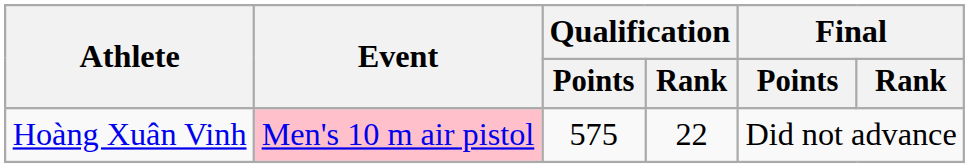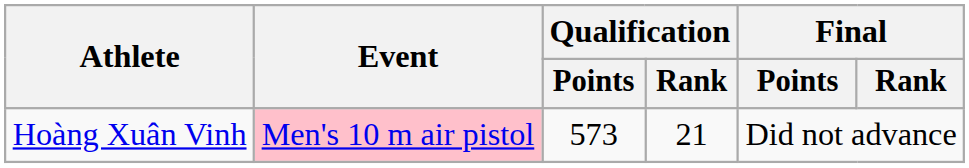Hoàng Xuân Vinh | Qualification / Points: 575 -> 573
Hoàng Xuân Vinh | Qualification / Rank: 22 -> 21
